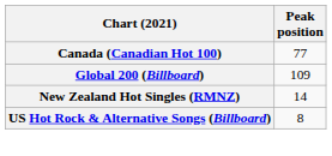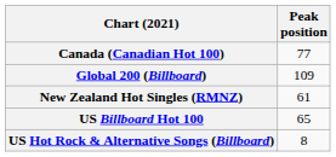New Zealand Hot Singles (RMNZ) | Peak position: 14 -> 61
+ row: US Billboard Hot 100 | 65
